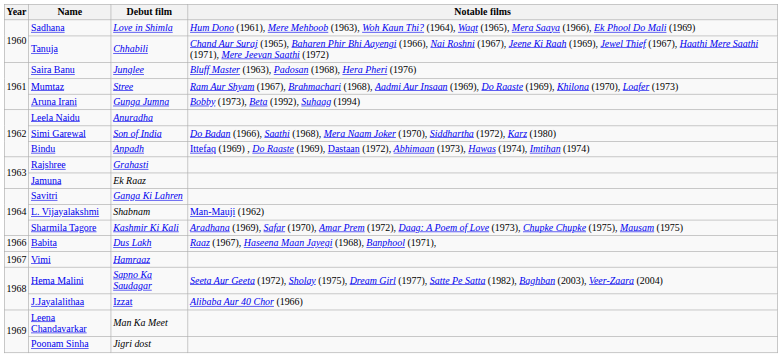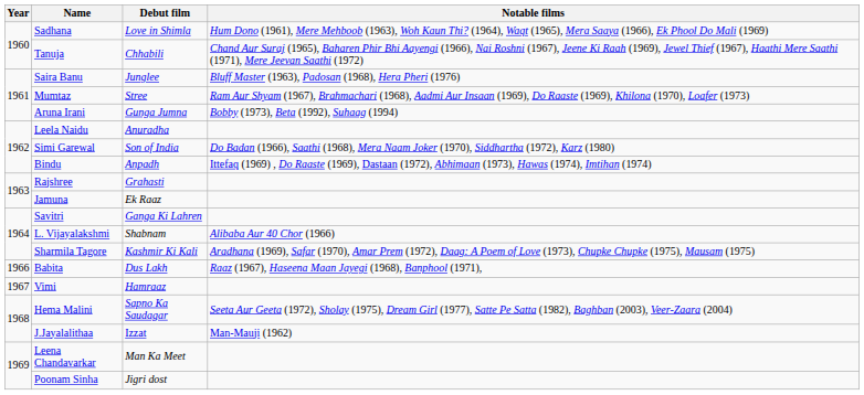L. Vijayalakshmi | Notable films: Man-Mauji (1962) -> Alibaba Aur 40 Chor (1966)
J.Jayalalithaa | Notable films: Alibaba Aur 40 Chor (1966) -> Man-Mauji (1962)
